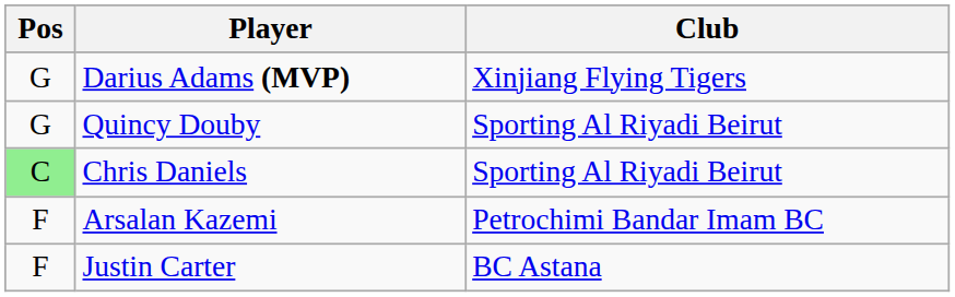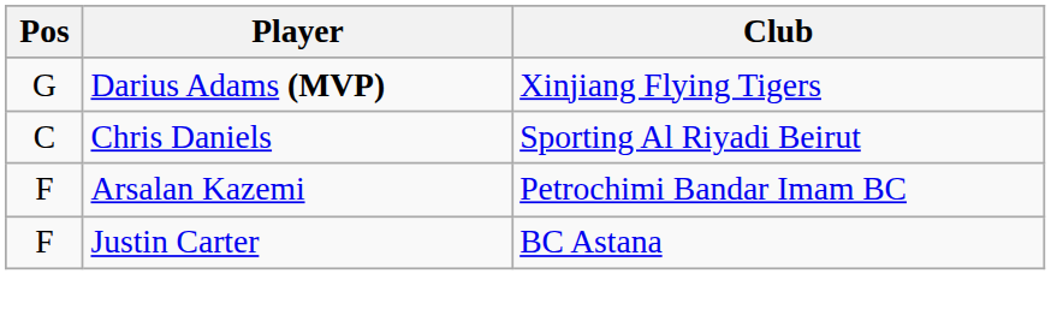- row: G | Quincy Douby | Sporting Al Riyadi Beirut
Chris Daniels | Pos: lightgreen background -> no background
